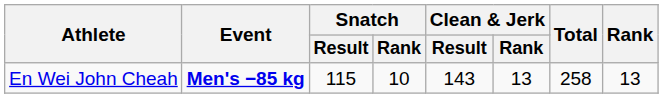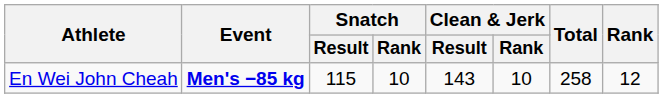En Wei John Cheah | Clean & Jerk / Rank: 13 -> 10
En Wei John Cheah | Rank: 13 -> 12
